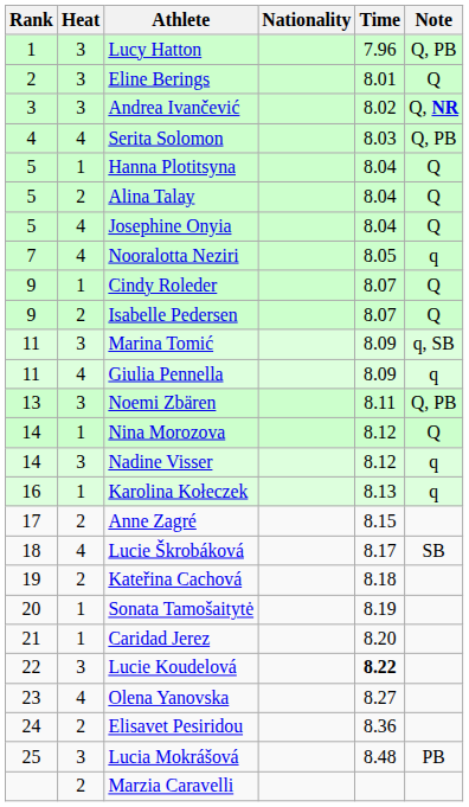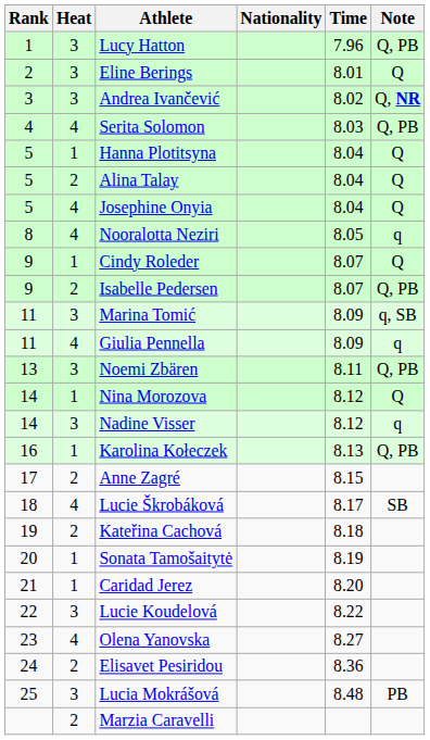Nooralotta Neziri | Rank: 7 -> 8
Isabelle Pedersen | Note: Q -> Q, PB
Karolina Kołeczek | Note: q -> Q, PB
Lucie Koudelová | Time: bold -> normal
